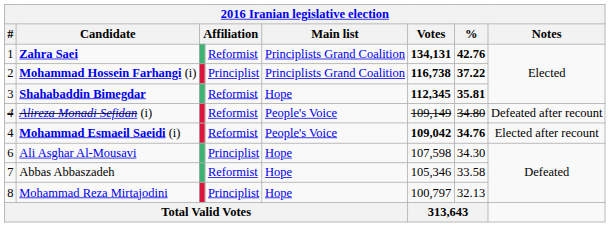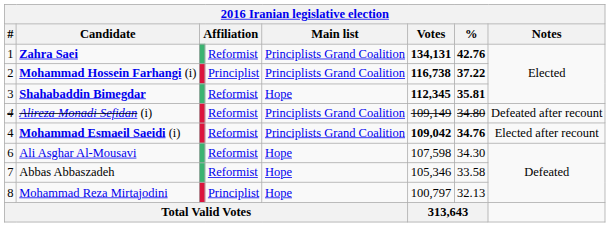Alireza Monadi Sefidan (i) | Main list: People's Voice -> Principlists Grand Coalition
Mohammad Esmaeil Saeidi (i) | Main list: People's Voice -> Principlists Grand Coalition
Ali Asghar Al-Mousavi | column 4: Principlist -> Reformist
